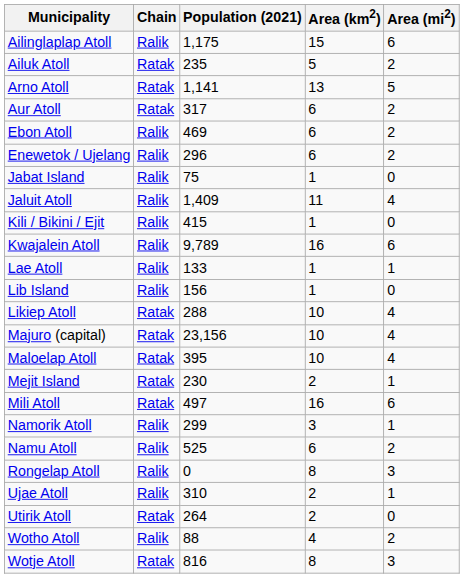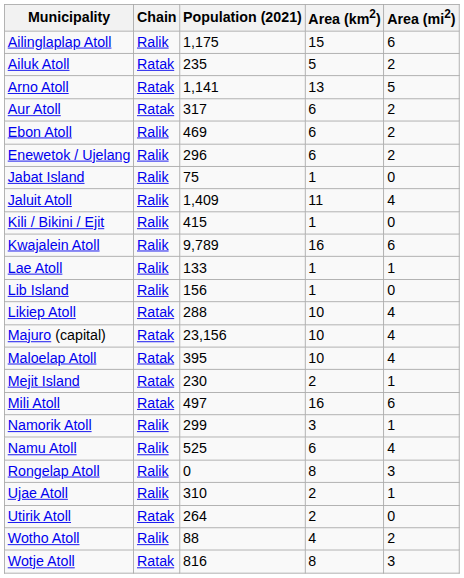Namu Atoll | Area (mi2): 2 -> 4
